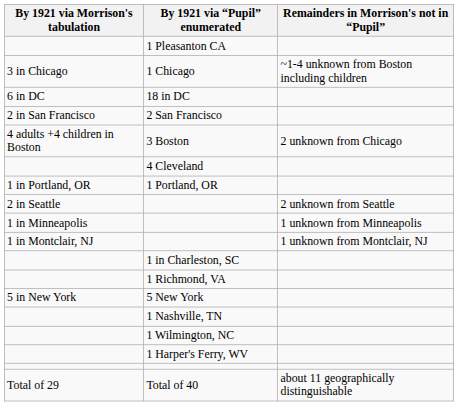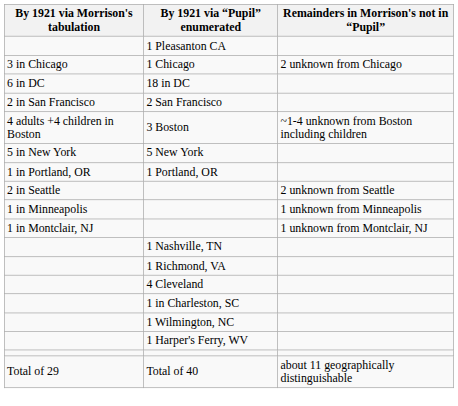1 Chicago | Remainders in Morrison's not in “Pupil”: ~1-4 unknown from Boston including children -> 2 unknown from Chicago
3 Boston | Remainders in Morrison's not in “Pupil”: 2 unknown from Chicago -> ~1-4 unknown from Boston including children
rows swapped: 5 New York <-> 4 Cleveland
rows swapped: 1 in Charleston, SC <-> 1 Nashville, TN
